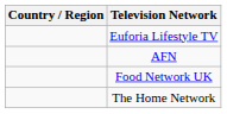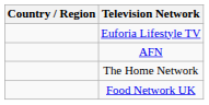rows swapped: The Home Network <-> Food Network UK
